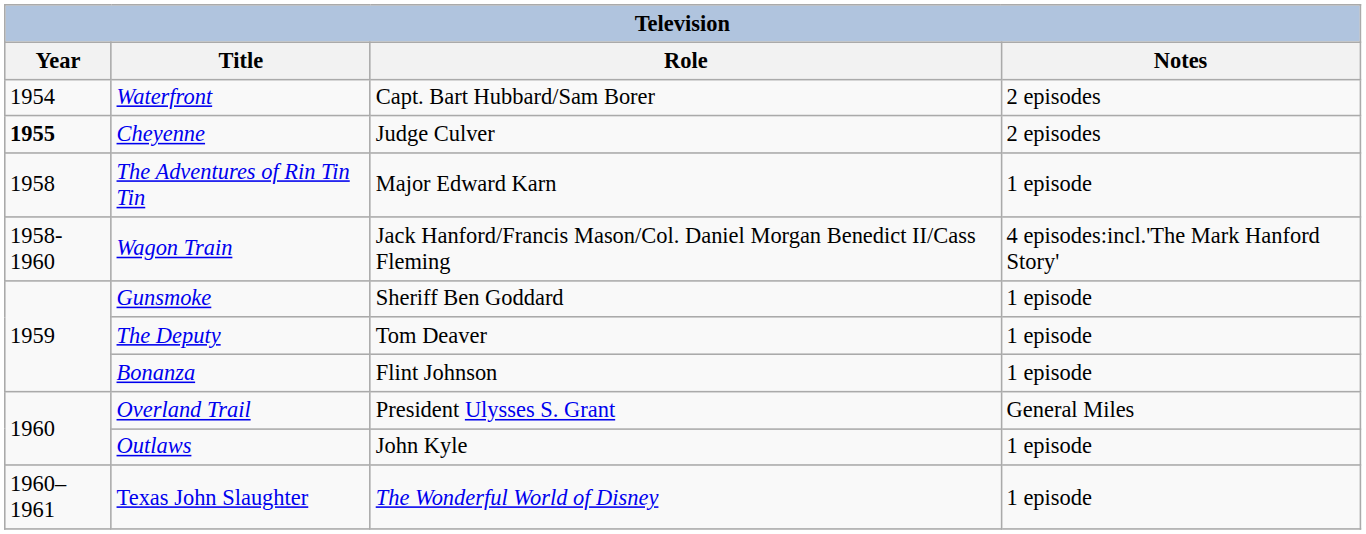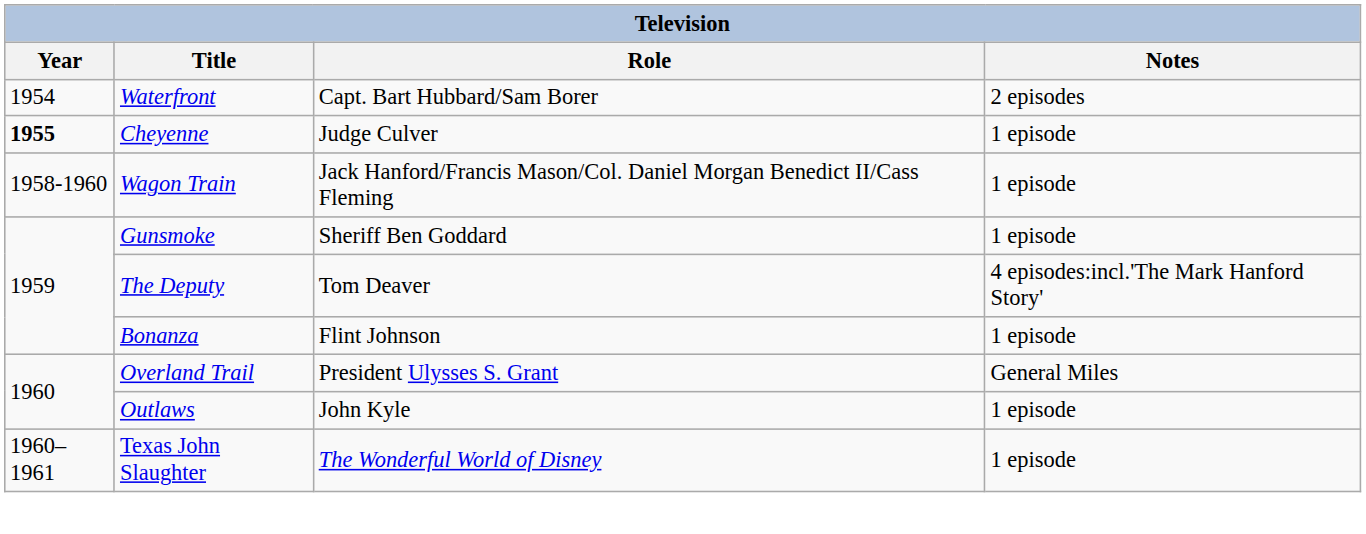Cheyenne | Notes: 2 episodes -> 1 episode
- row: 1958 | The Adventures of Rin Tin Tin | Major Edward Karn | 1 episode
Wagon Train | Notes: 4 episodes:incl.'The Mark Hanford Story' -> 1 episode
The Deputy | Notes: 1 episode -> 4 episodes:incl.'The Mark Hanford Story'
